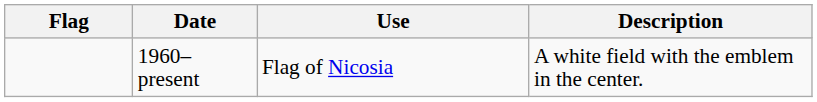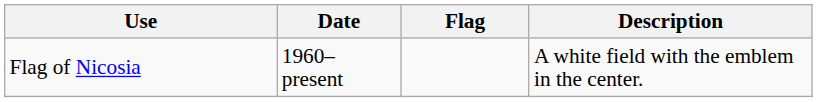columns swapped: Flag <-> Use
